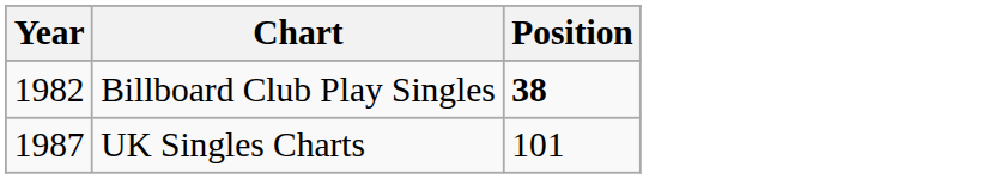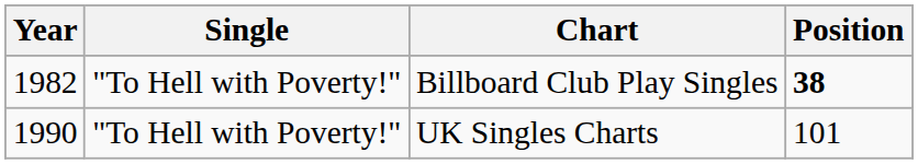+ column: Single | "To Hell with Poverty!" | "To Hell with Poverty!"
UK Singles Charts | Year: 1987 -> 1990
